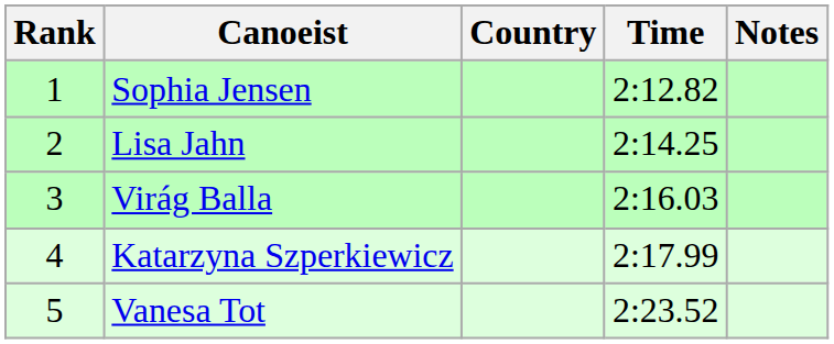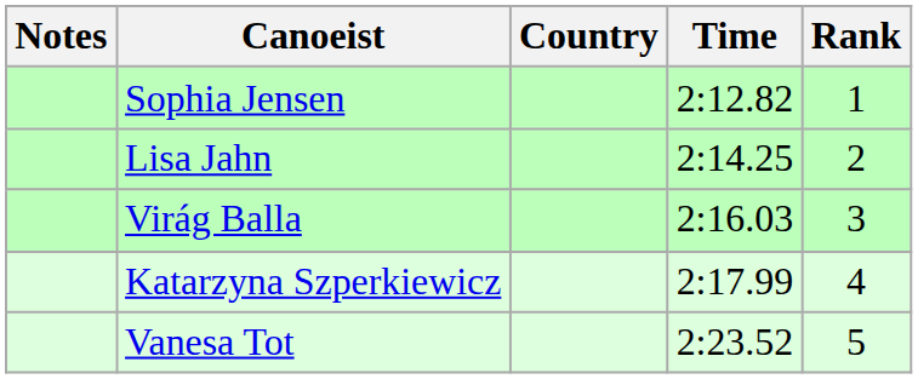columns swapped: Rank <-> Notes
